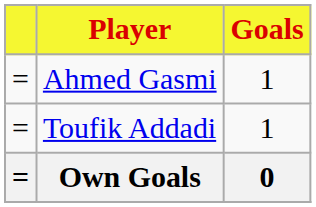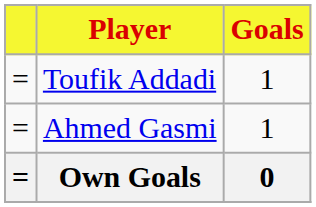rows swapped: Ahmed Gasmi <-> Toufik Addadi
